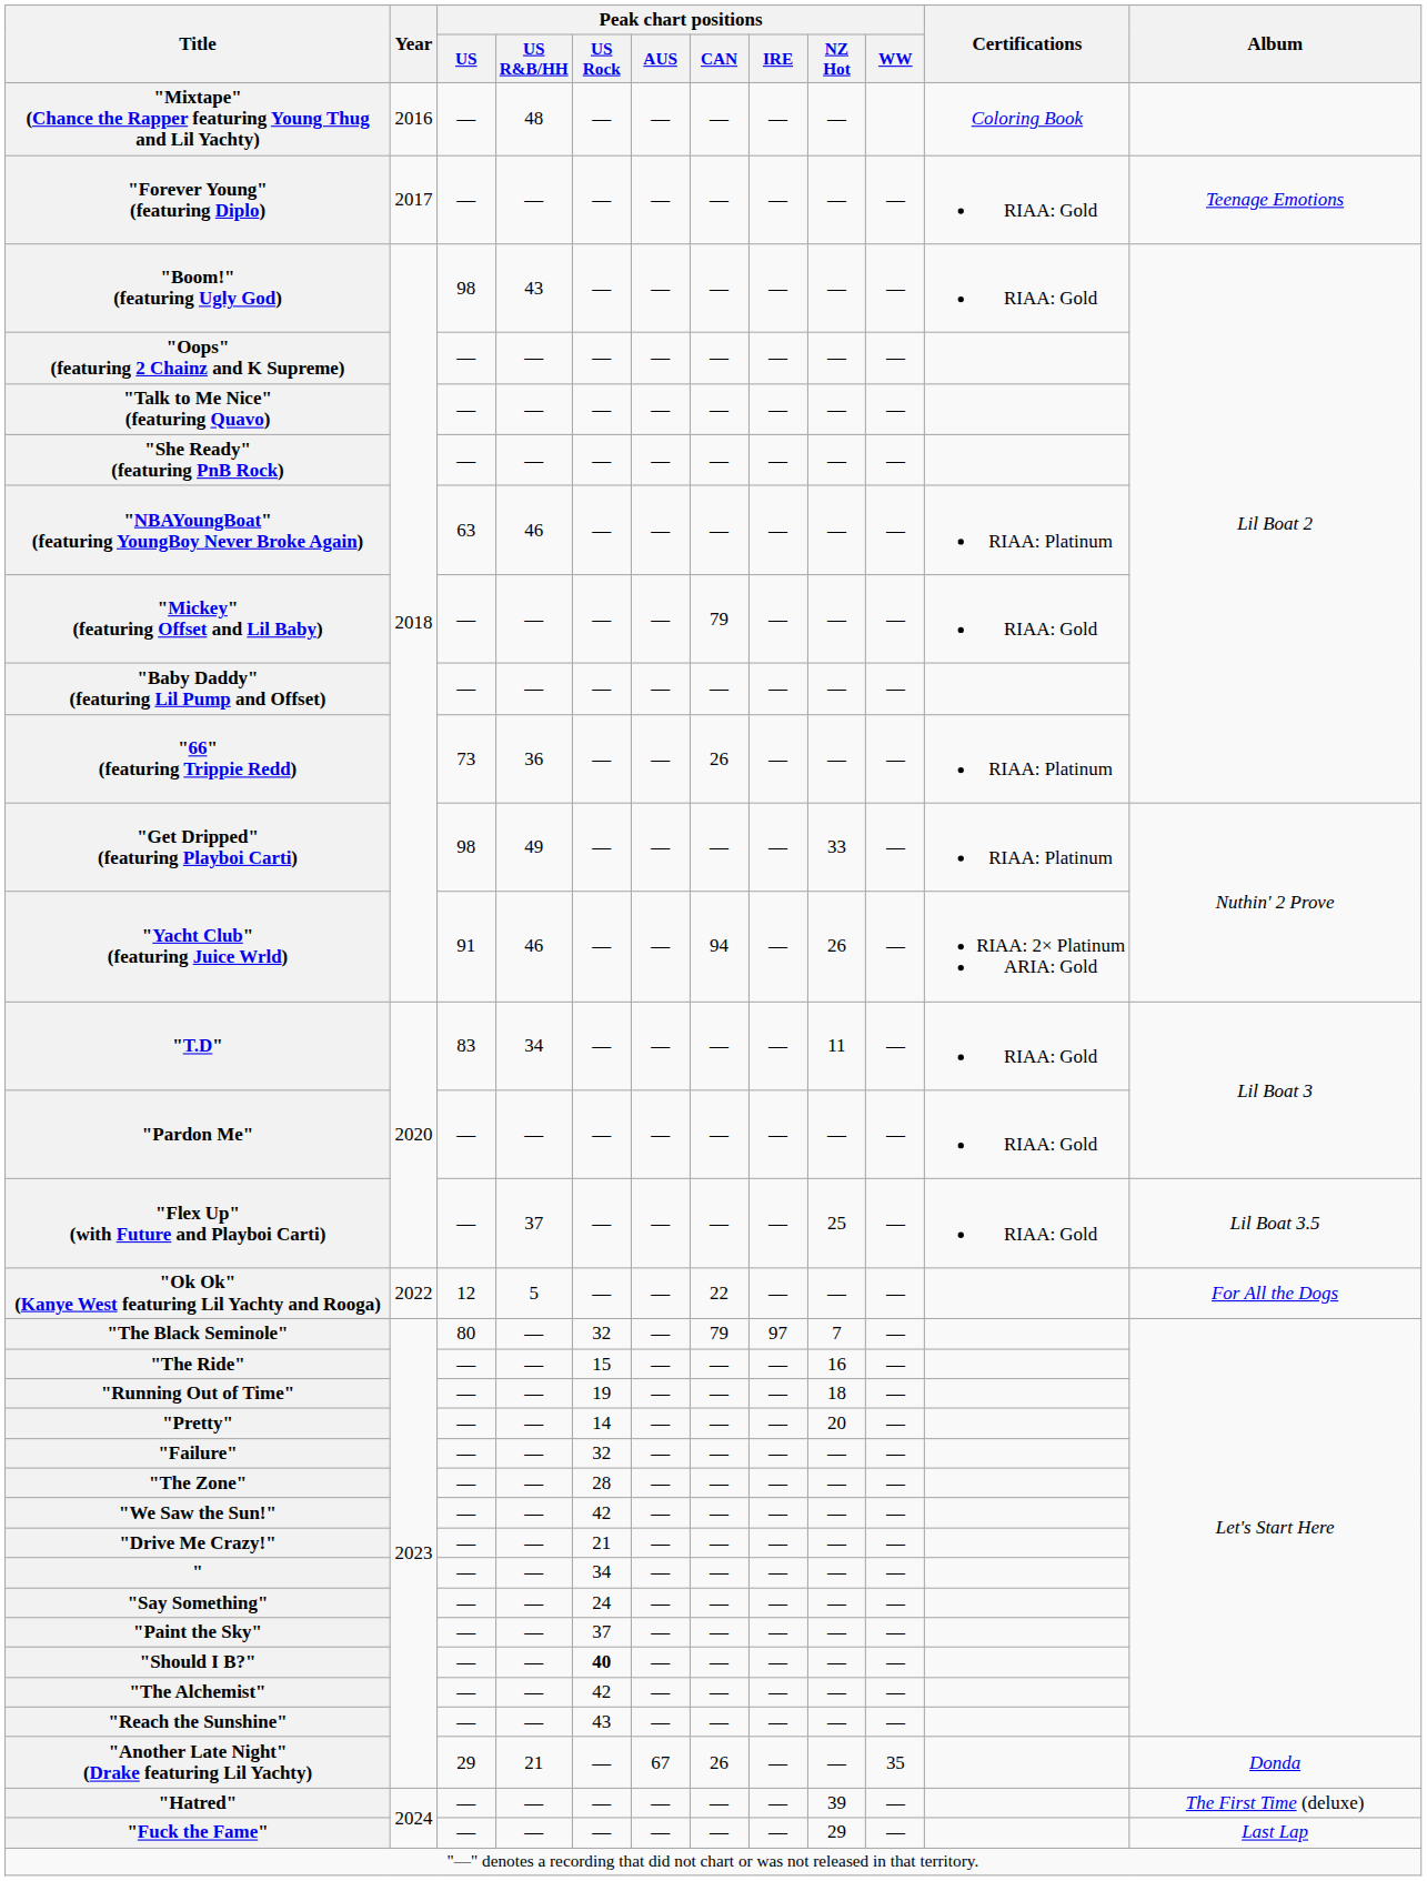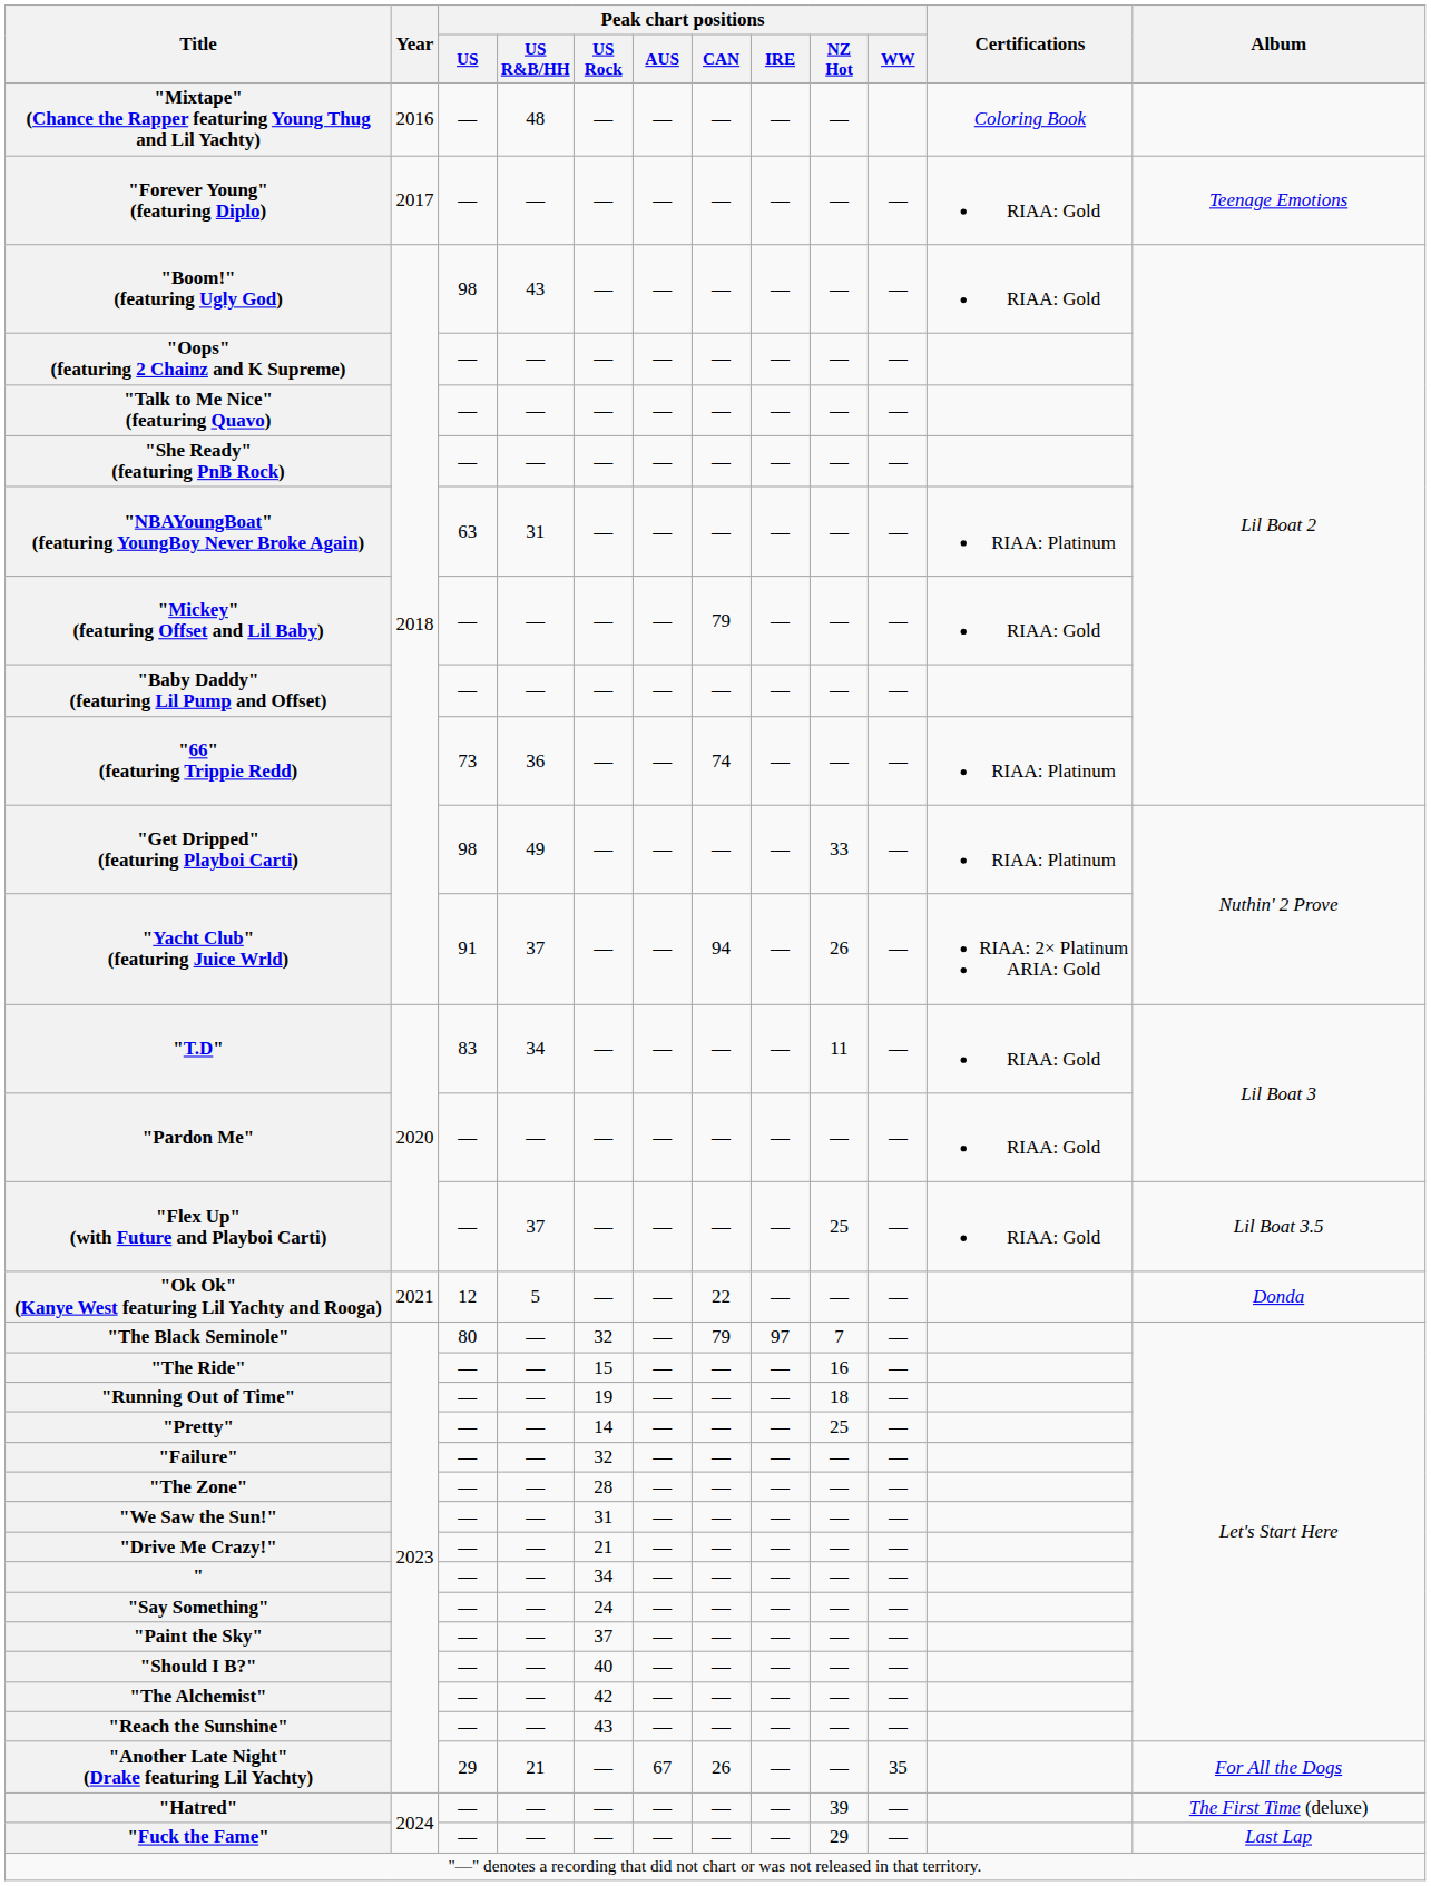"NBAYoungBoat" (featuring YoungBoy Never Broke Again) | Peak chart positions / US R&B/HH: 46 -> 31
"66" (featuring Trippie Redd) | Peak chart positions / CAN: 26 -> 74
"Yacht Club" (featuring Juice Wrld) | Peak chart positions / US R&B/HH: 46 -> 37
"Ok Ok" (Kanye West featuring Lil Yachty and Rooga) | Year: 2022 -> 2021
"Ok Ok" (Kanye West featuring Lil Yachty and Rooga) | Album: For All the Dogs -> Donda
"Pretty" | Peak chart positions / NZ Hot: 20 -> 25
"We Saw the Sun!" | Peak chart positions / US Rock: 42 -> 31
"Should I B?" | Peak chart positions / US Rock: bold -> normal
"Another Late Night" (Drake featuring Lil Yachty) | Album: Donda -> For All the Dogs
